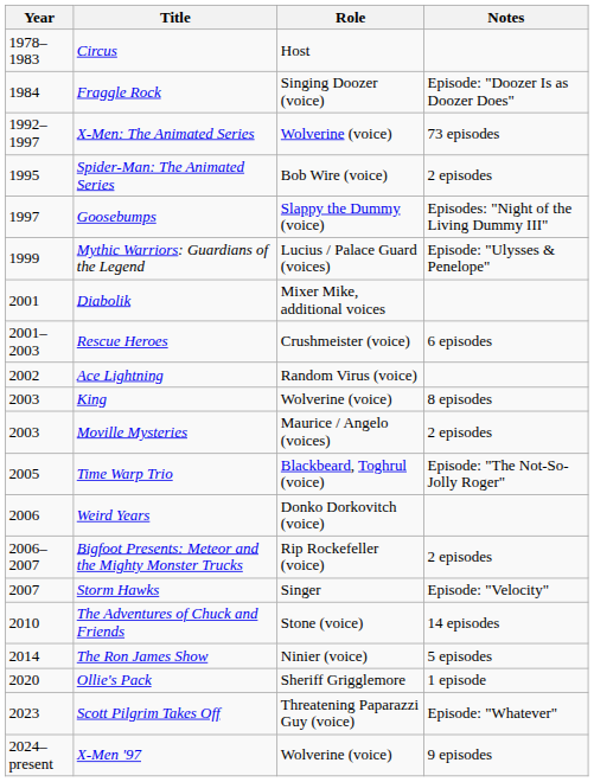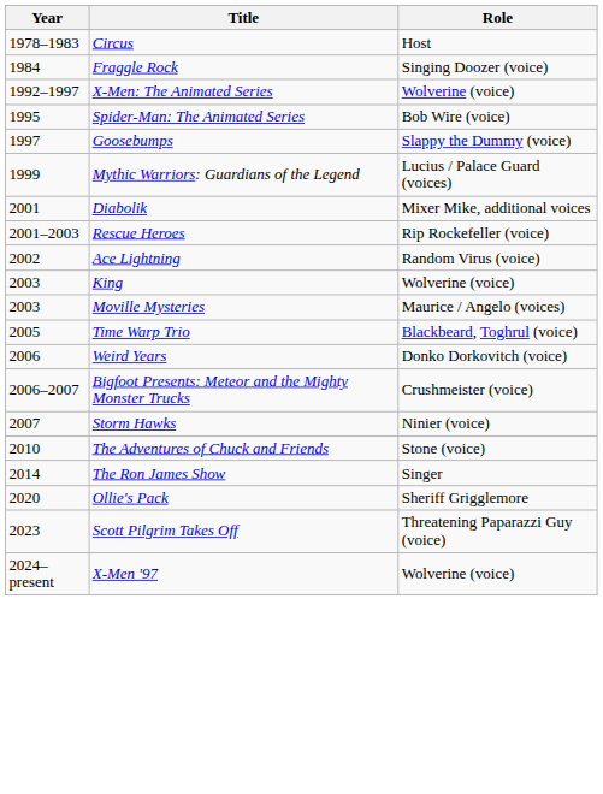- column: Notes | Episode: "Doozer Is as Doozer Does" | 73 episodes | 2 episodes | Episodes: "Night of the Living Dummy III" | Episode: "Ulysses & Penelope" | 6 episodes | 8 episodes | 2 episodes | Episode: "The Not-So-Jolly Roger" | 2 episodes | Episode: "Velocity" | 14 episodes | 5 episodes | 1 episode | Episode: "Whatever" | 9 episodes
Rescue Heroes | Role: Crushmeister (voice) -> Rip Rockefeller (voice)
Bigfoot Presents: Meteor and the Mighty Monster Trucks | Role: Rip Rockefeller (voice) -> Crushmeister (voice)
Storm Hawks | Role: Singer -> Ninier (voice)
The Ron James Show | Role: Ninier (voice) -> Singer
